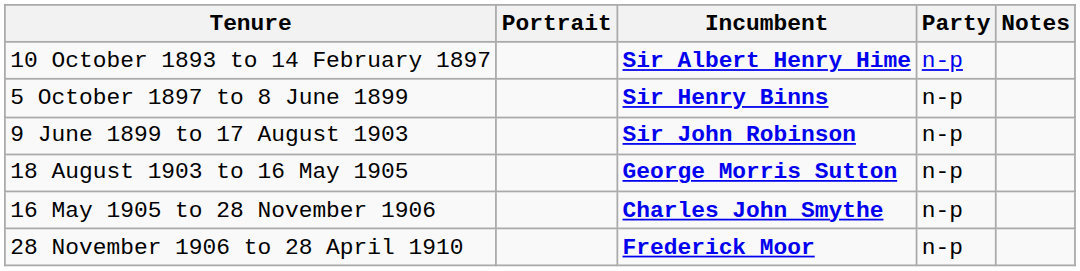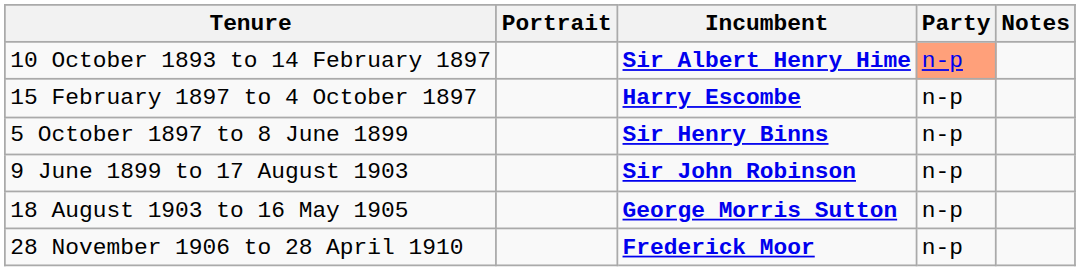10 October 1893 to 14 February 1897 | Party: no background -> lightsalmon background
+ row: 15 February 1897 to 4 October 1897 | Harry Escombe | n-p
- row: 16 May 1905 to 28 November 1906 | Charles John Smythe | n-p
